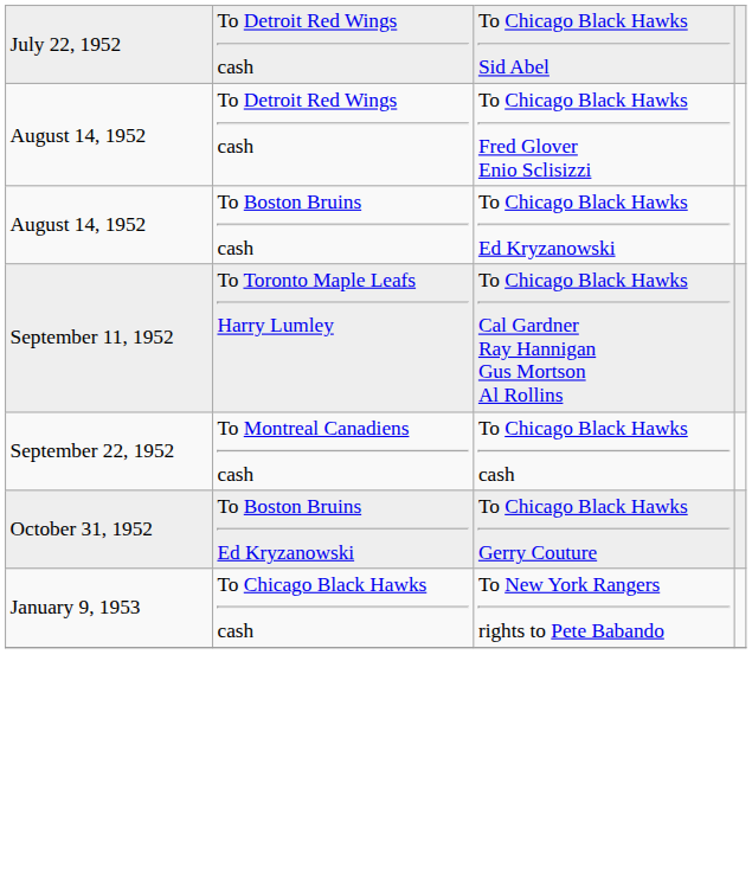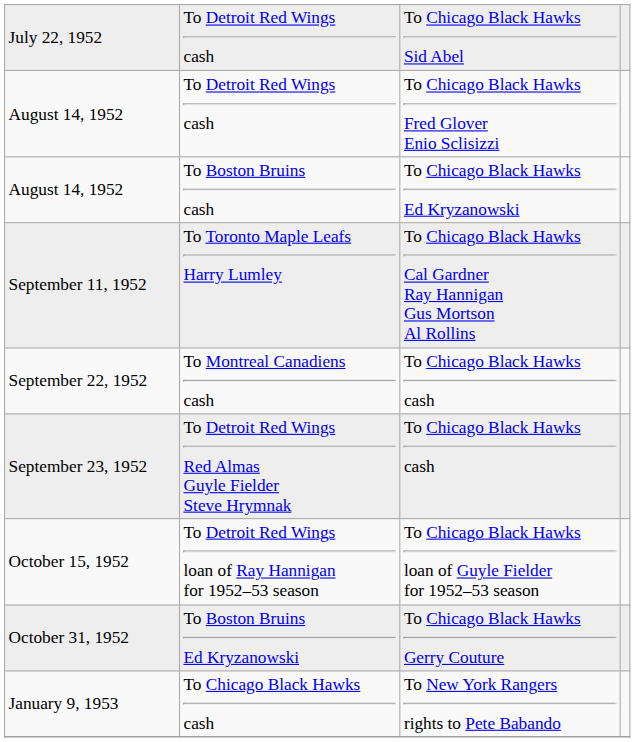+ row: September 23, 1952 | To Detroit Red Wings Red Almas Guyle Fielder Steve Hrymnak | To Chicago Black Hawks cash
+ row: October 15, 1952 | To Detroit Red Wings loan of Ray Hannigan for 1952–53 season | To Chicago Black Hawks loan of Guyle Fielder for 1952–53 season
